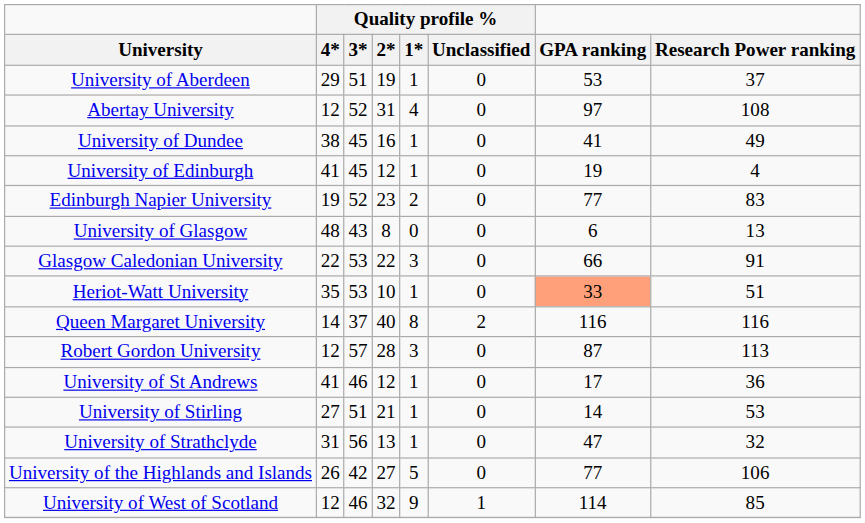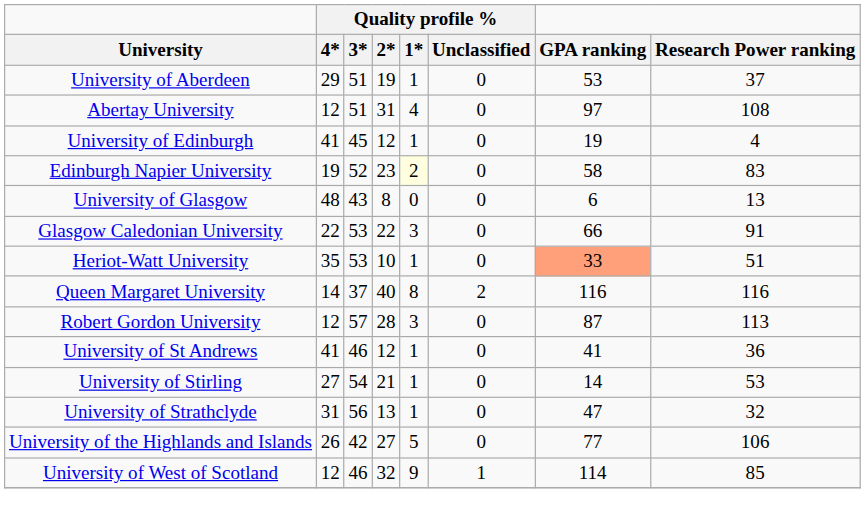Abertay University | Quality profile % / 3*: 52 -> 51
- row: University of Dundee | 38 | 45 | 16 | 1 | 0 | 41 | 49
Edinburgh Napier University | Quality profile % / 1*: no background -> lightyellow background
Edinburgh Napier University | GPA ranking: 77 -> 58
University of St Andrews | GPA ranking: 17 -> 41
University of Stirling | Quality profile % / 3*: 51 -> 54
